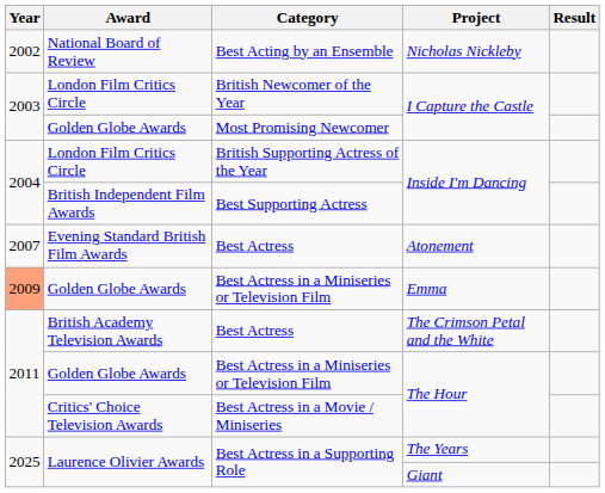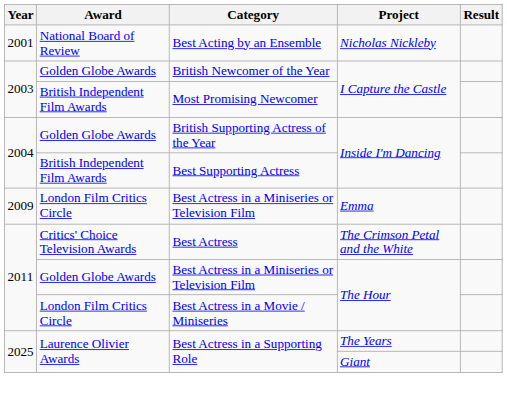Best Acting by an Ensemble | Year: 2002 -> 2001
British Newcomer of the Year | Award: London Film Critics Circle -> Golden Globe Awards
Most Promising Newcomer | Award: Golden Globe Awards -> British Independent Film Awards
British Supporting Actress of the Year | Award: London Film Critics Circle -> Golden Globe Awards
- row: 2007 | Evening Standard British Film Awards | Best Actress | Atonement
Best Actress in a Miniseries or Television Film / Emma | Year: lightsalmon background -> no background
Best Actress in a Miniseries or Television Film / Emma | Award: Golden Globe Awards -> London Film Critics Circle
Best Actress / The Crimson Petal and the White | Award: British Academy Television Awards -> Critics' Choice Television Awards
Best Actress in a Movie / Miniseries | Award: Critics' Choice Television Awards -> London Film Critics Circle
